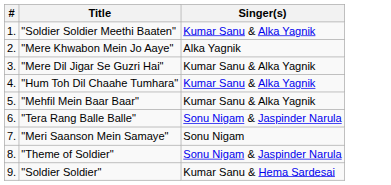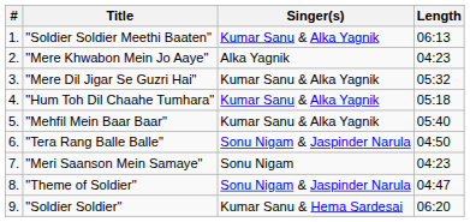+ column: Length | 06:13 | 04:23 | 05:32 | 05:18 | 05:40 | 04:50 | 04:23 | 04:47 | 06:20
